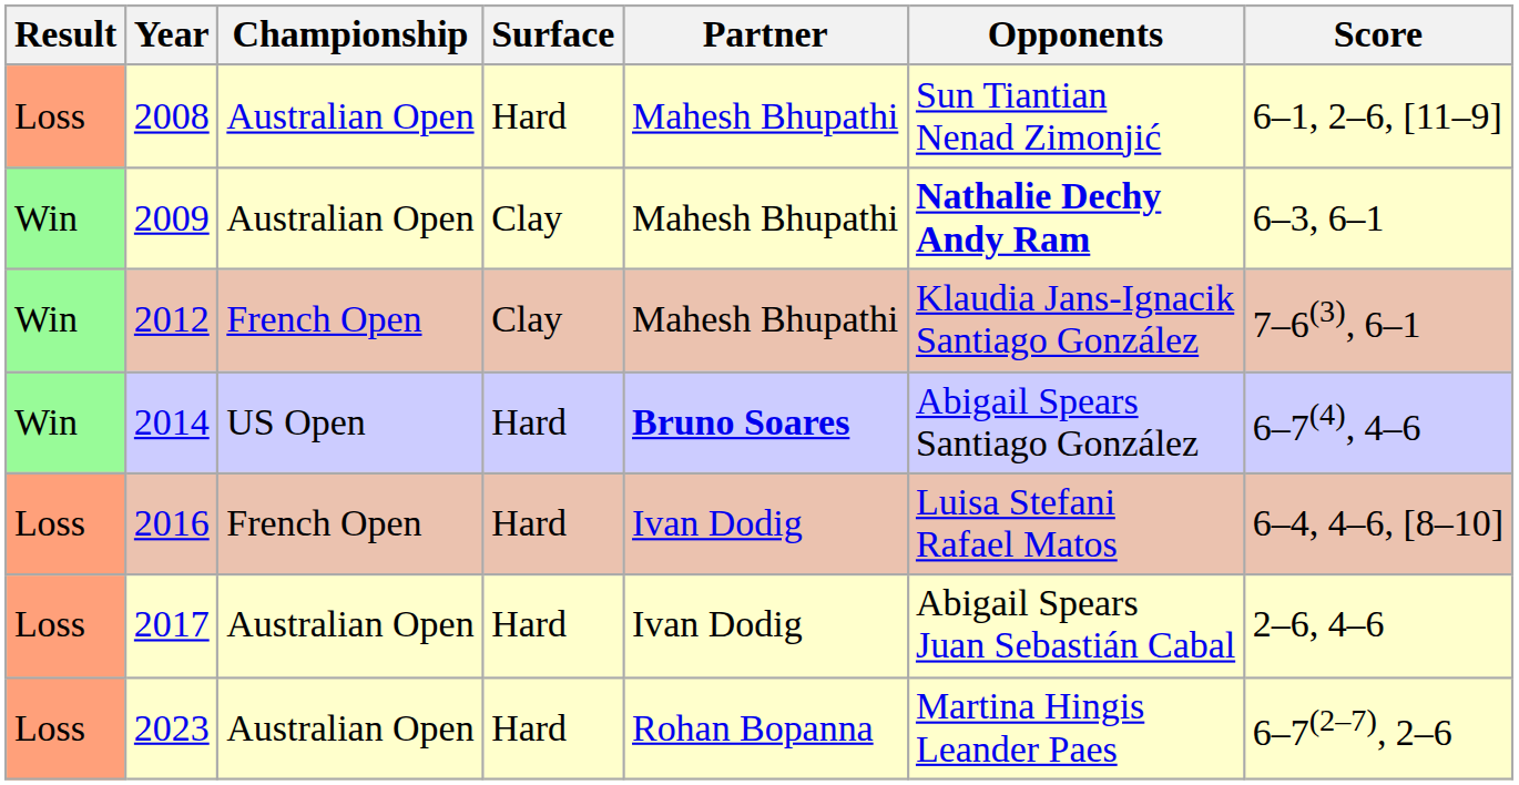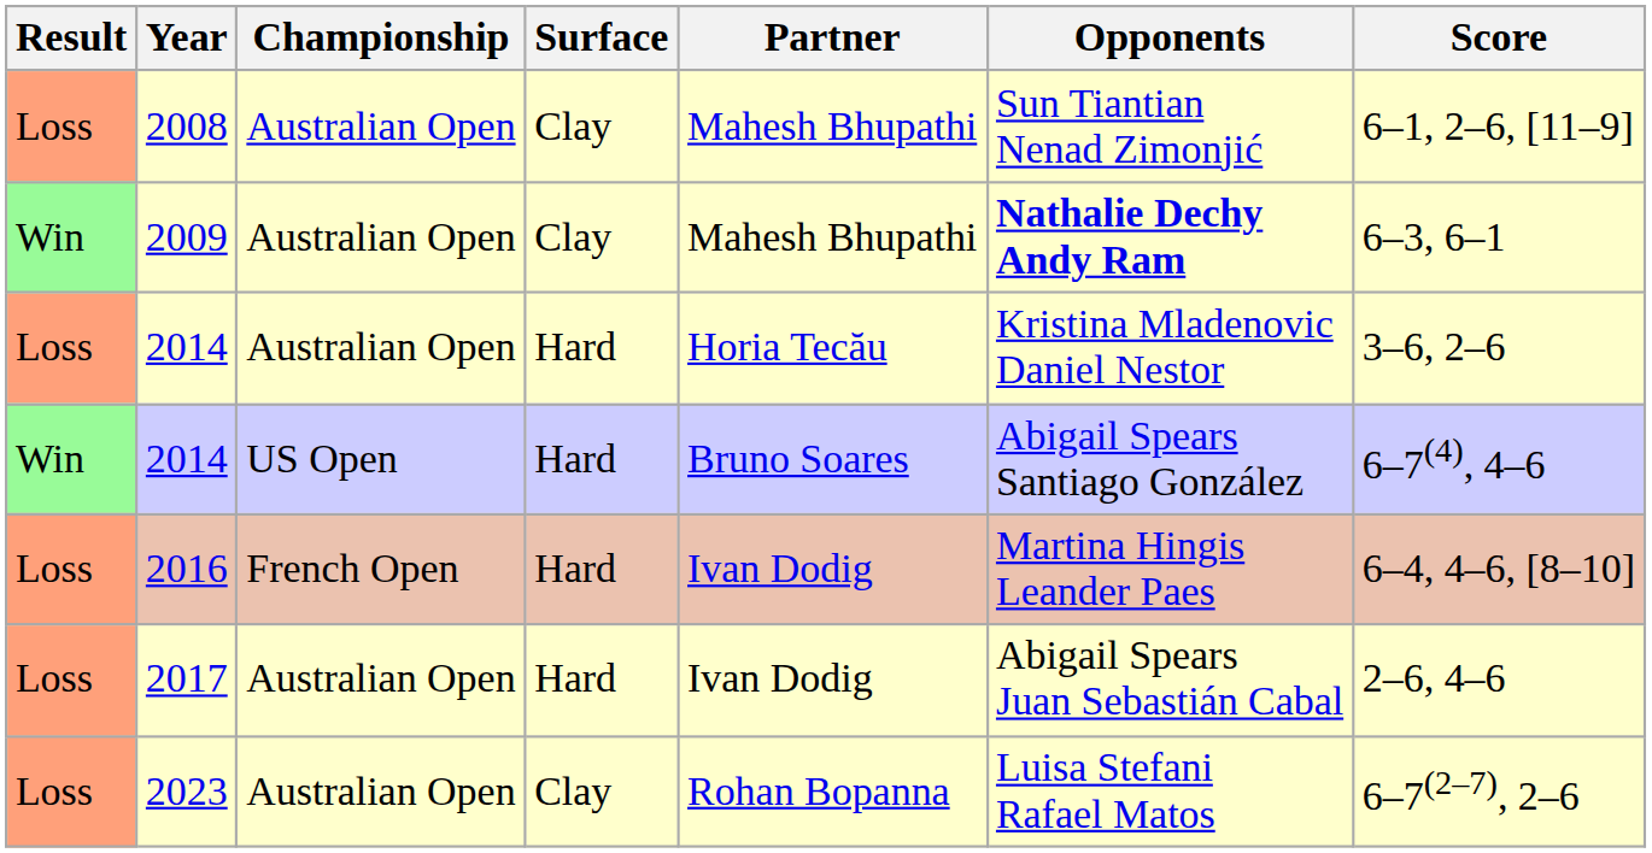2008 | Surface: Hard -> Clay
- row: Win | 2012 | French Open | Clay | Mahesh Bhupathi | Klaudia Jans-Ignacik Santiago González | 7–6(3), 6–1
+ row: Loss | 2014 | Australian Open | Hard | Horia Tecău | Kristina Mladenovic Daniel Nestor | 3–6, 2–6
2014 / US Open | Partner: bold -> normal
2016 | Opponents: Luisa Stefani Rafael Matos -> Martina Hingis Leander Paes
2023 | Surface: Hard -> Clay
2023 | Opponents: Martina Hingis Leander Paes -> Luisa Stefani Rafael Matos
